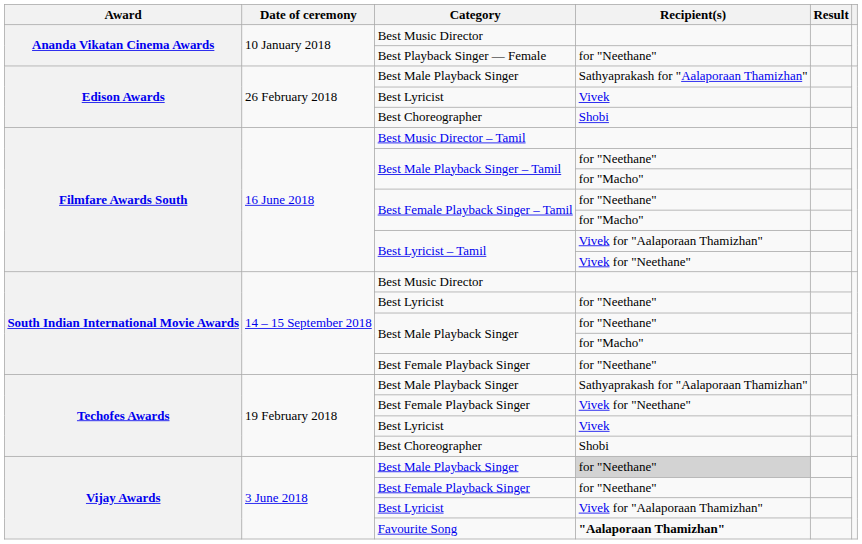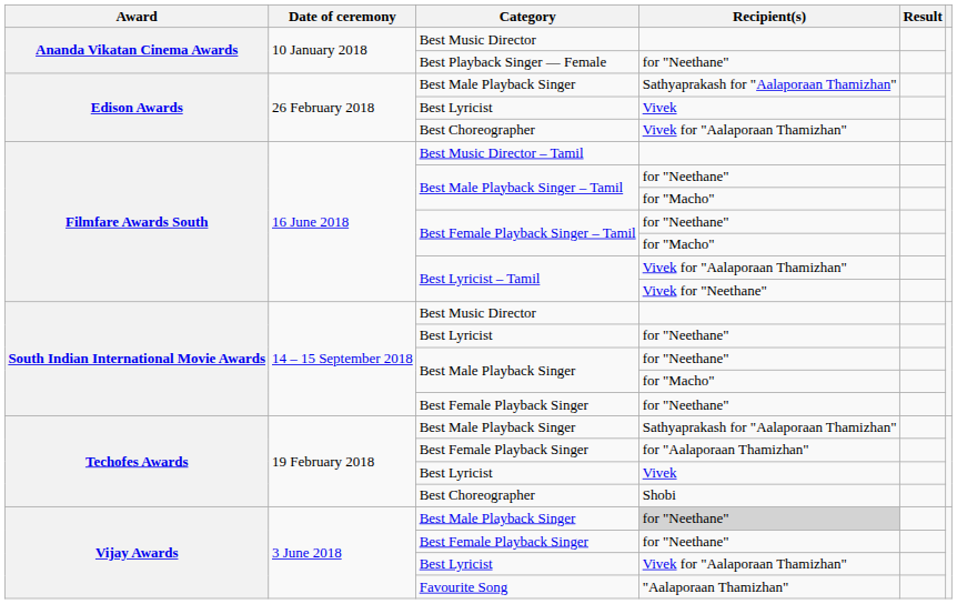Edison Awards / Best Choreographer | Recipient(s): Shobi -> Vivek for "Aalaporaan Thamizhan"
Techofes Awards / Best Female Playback Singer | Recipient(s): Vivek for "Neethane" -> for "Aalaporaan Thamizhan"
Favourite Song | Recipient(s): bold -> normal
